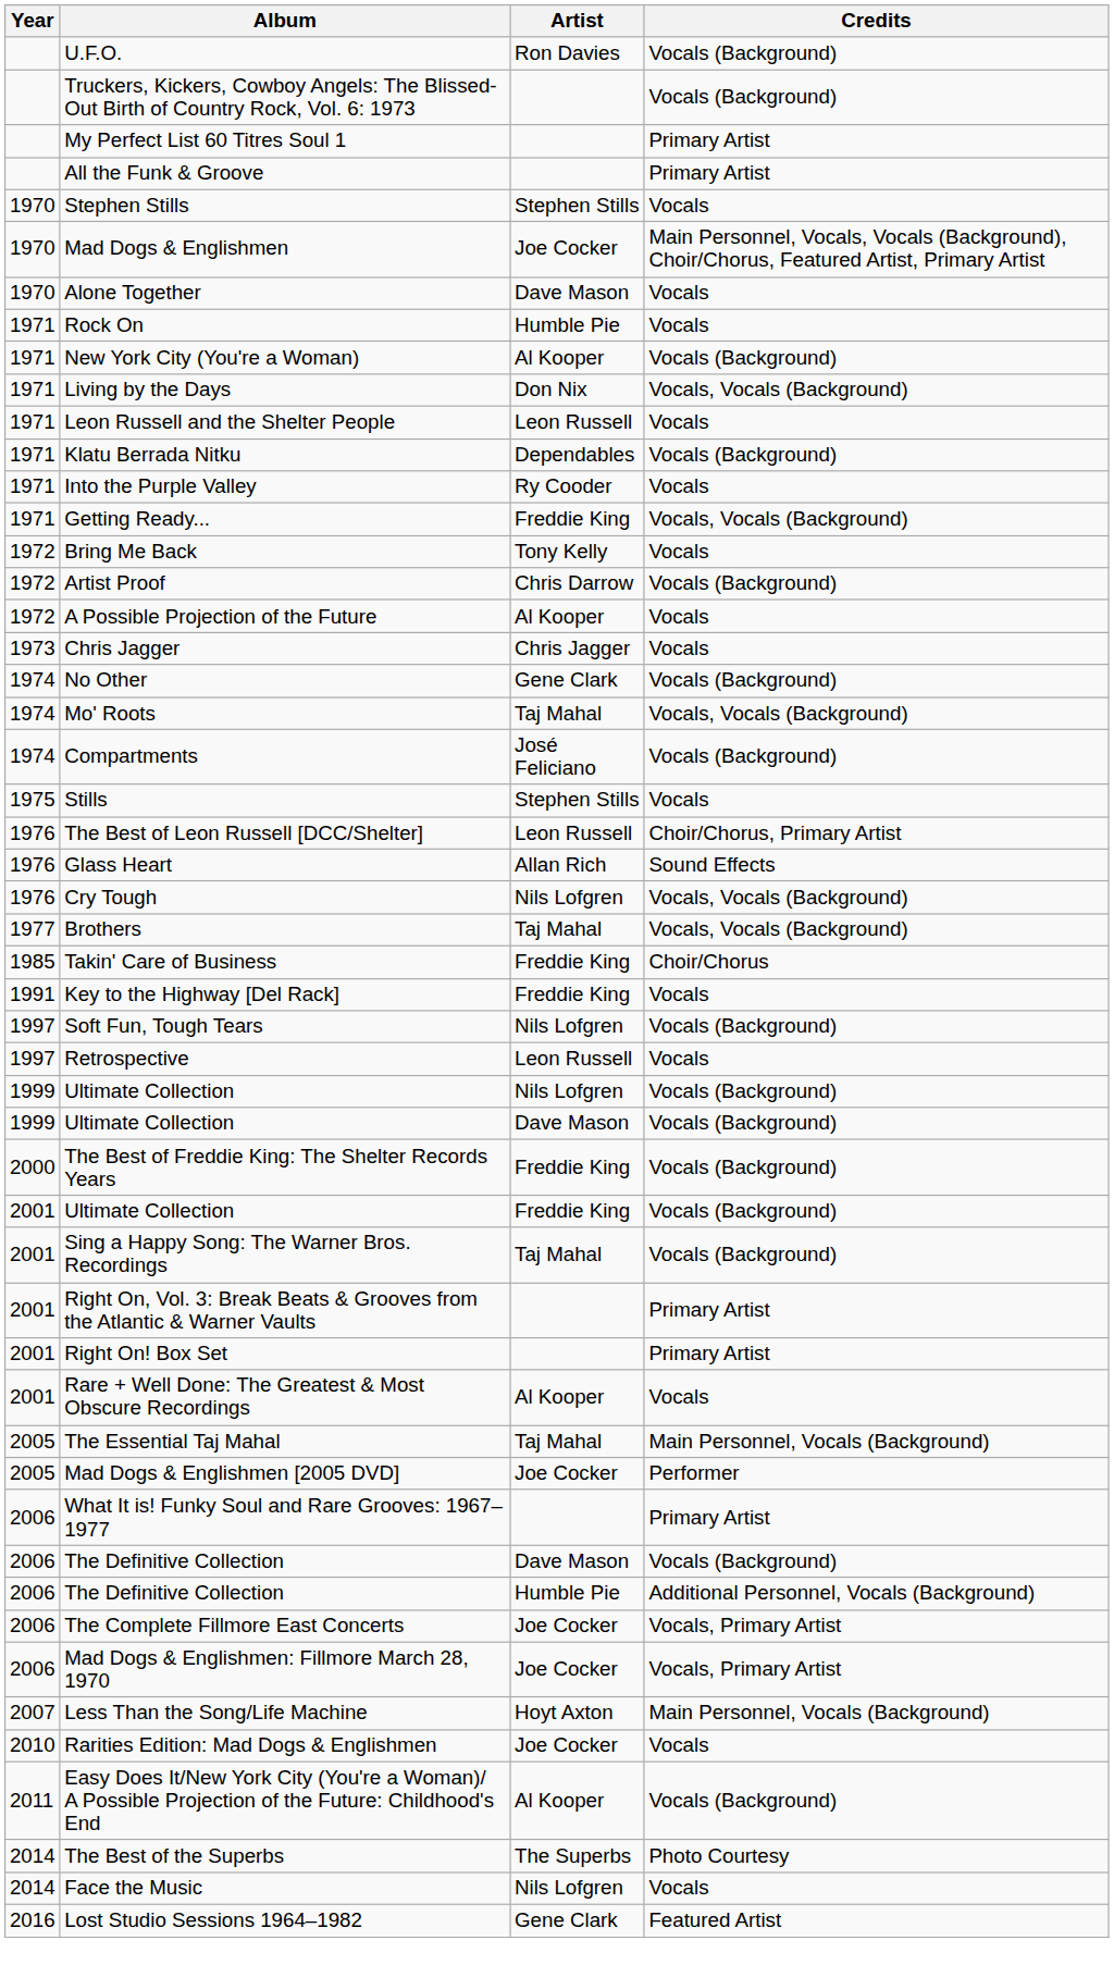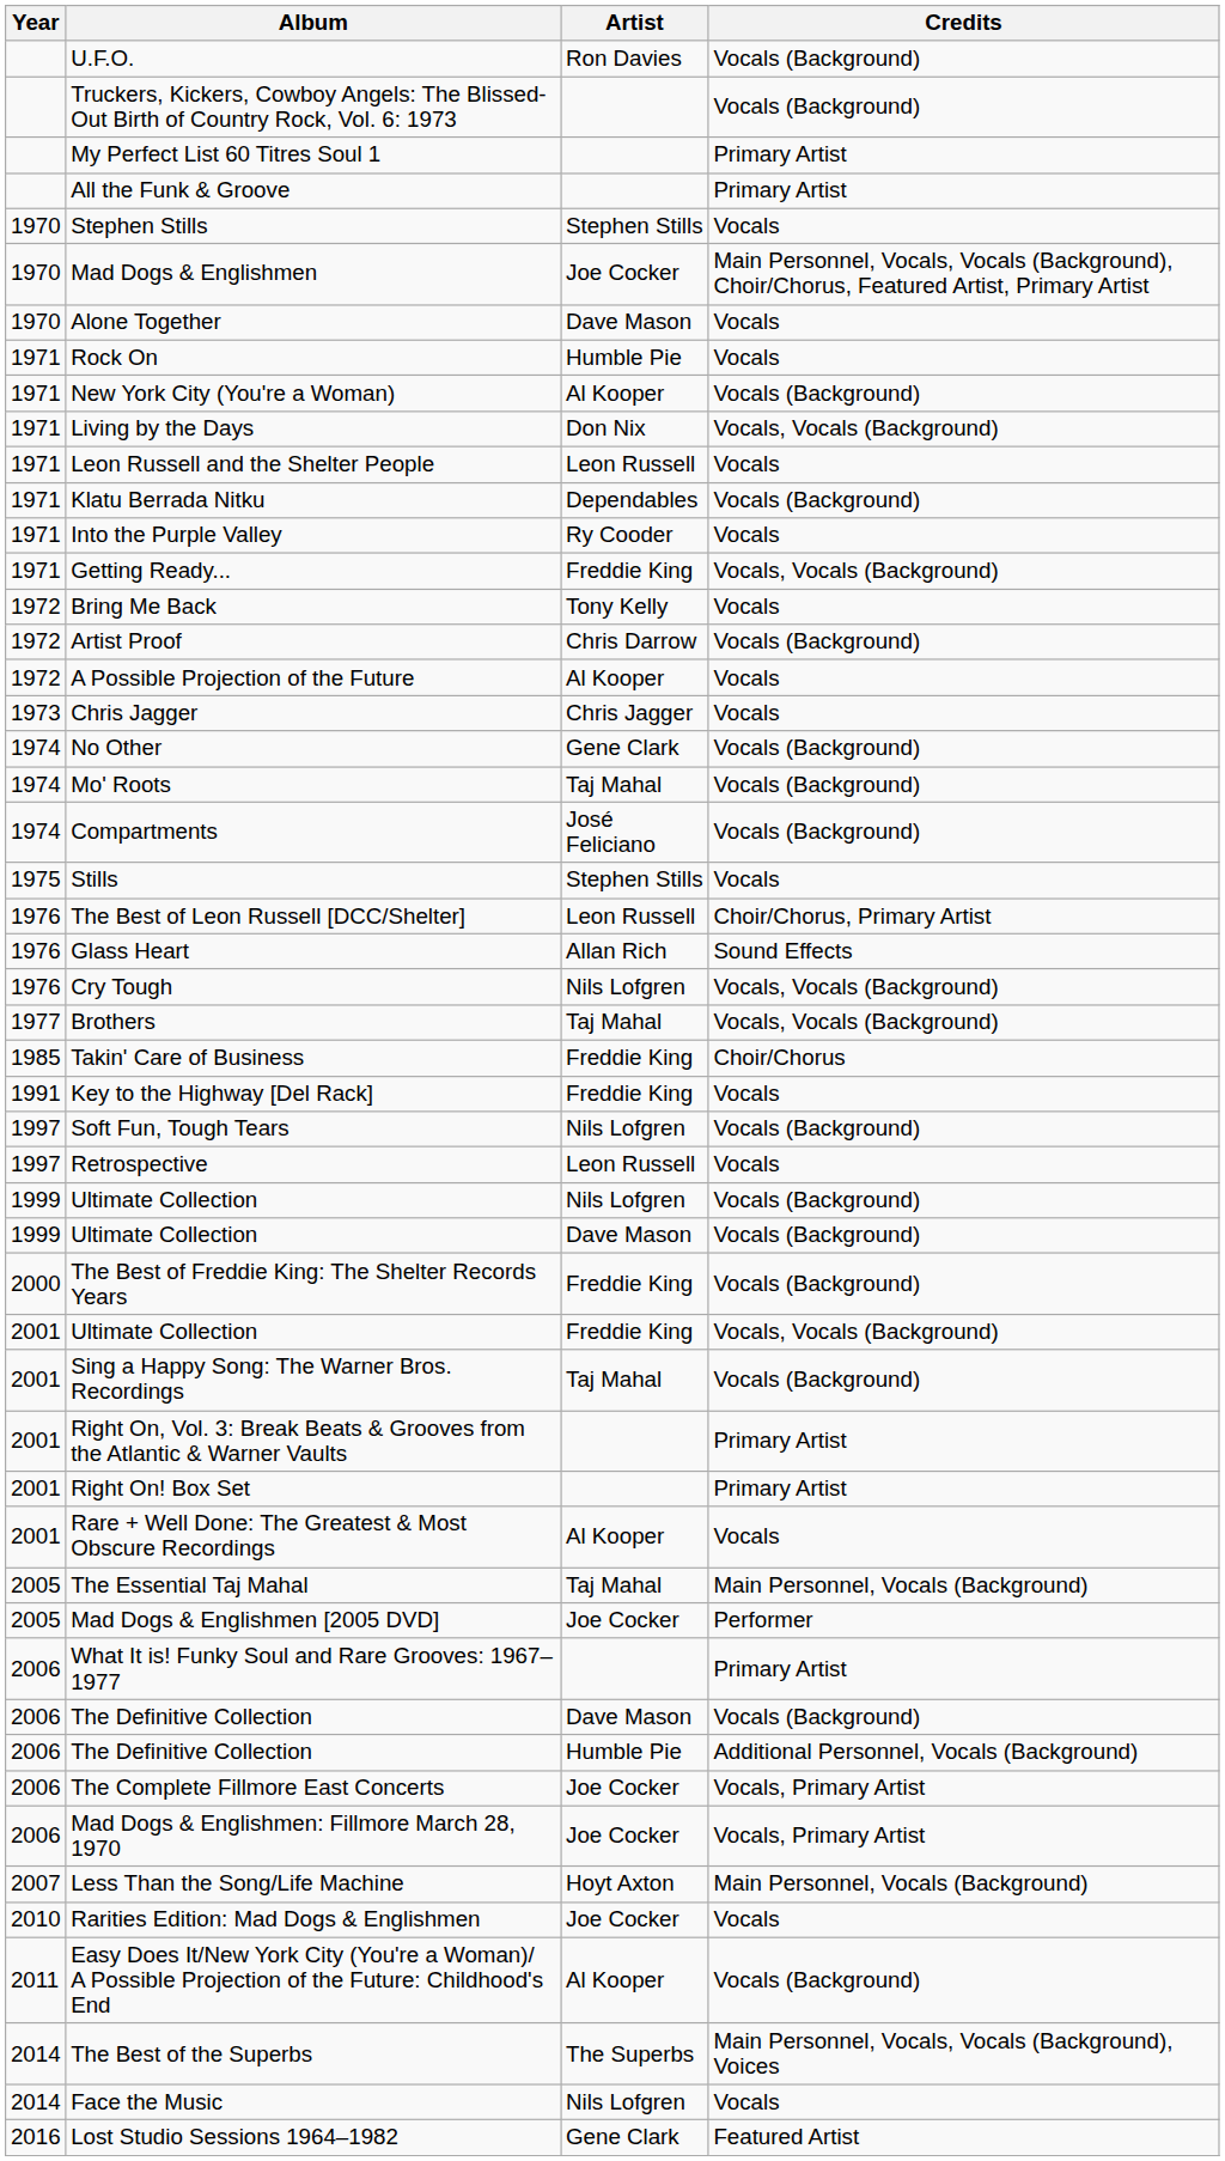Mo' Roots | Credits: Vocals, Vocals (Background) -> Vocals (Background)
Ultimate Collection / Freddie King | Credits: Vocals (Background) -> Vocals, Vocals (Background)
The Best of the Superbs | Credits: Photo Courtesy -> Main Personnel, Vocals, Vocals (Background), Voices
